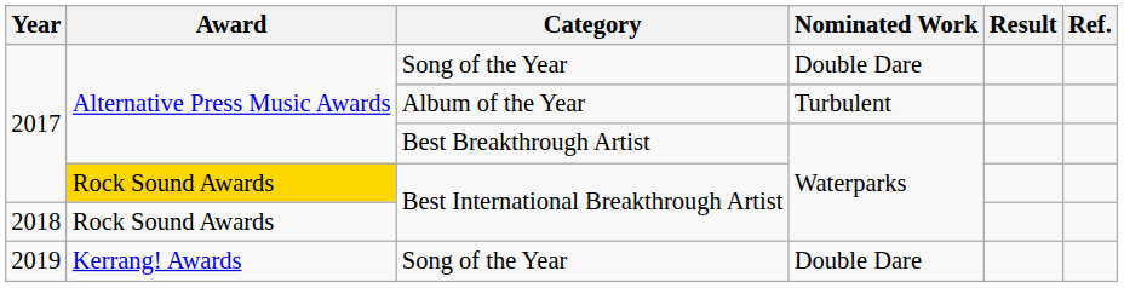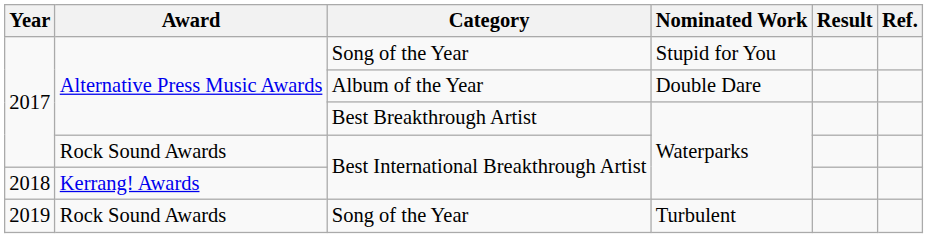2017 / Song of the Year | Nominated Work: Double Dare -> Stupid for You
Album of the Year | Nominated Work: Turbulent -> Double Dare
2017 / Best International Breakthrough Artist | Award: gold background -> no background
2018 / Best International Breakthrough Artist | Award: Rock Sound Awards -> Kerrang! Awards
2019 / Song of the Year | Award: Kerrang! Awards -> Rock Sound Awards
2019 / Song of the Year | Nominated Work: Double Dare -> Turbulent
